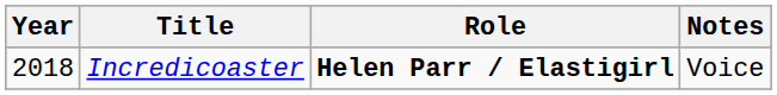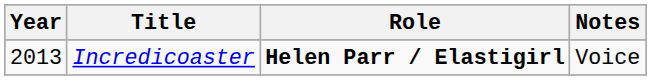Incredicoaster | Year: 2018 -> 2013
